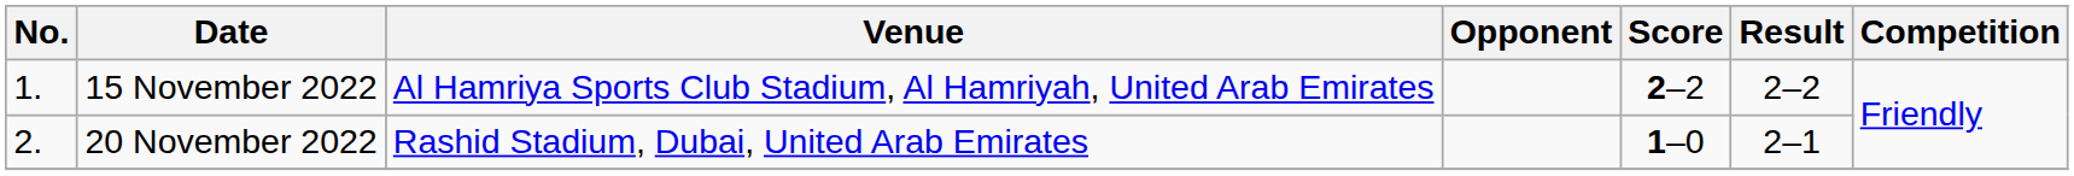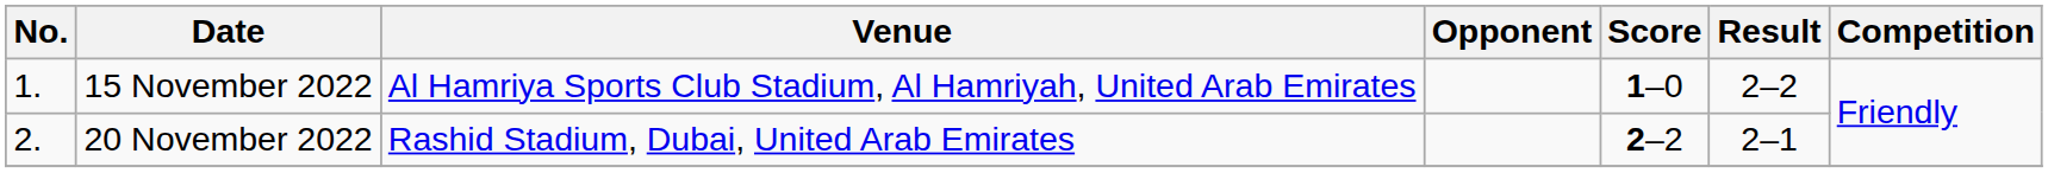15 November 2022 | Score: 2–2 -> 1–0
20 November 2022 | Score: 1–0 -> 2–2
